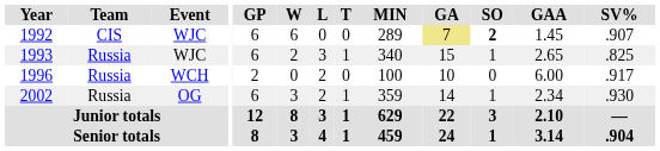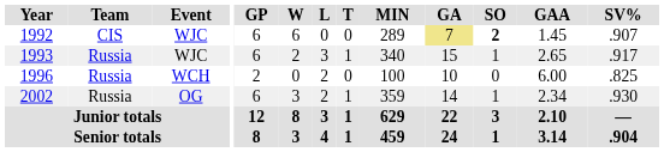1993 | SV%: .825 -> .917
1996 | SV%: .917 -> .825
